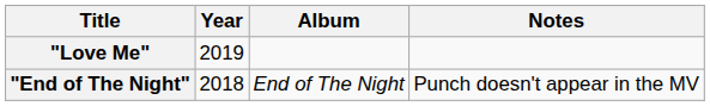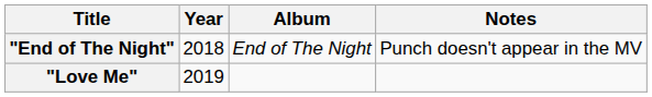rows swapped: "End of The Night" <-> "Love Me"
